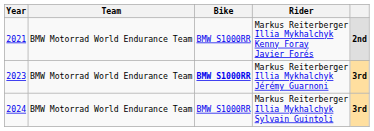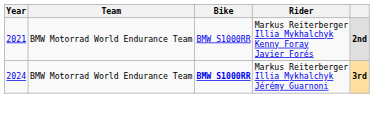Markus Reiterberger Illia Mykhalchyk Jérémy Guarnoni | Year: 2023 -> 2024
- row: 2024 | BMW Motorrad World Endurance Team | BMW S1000RR | Markus Reiterberger Illia Mykhalchyk Sylvain Guintoli | 3rd
